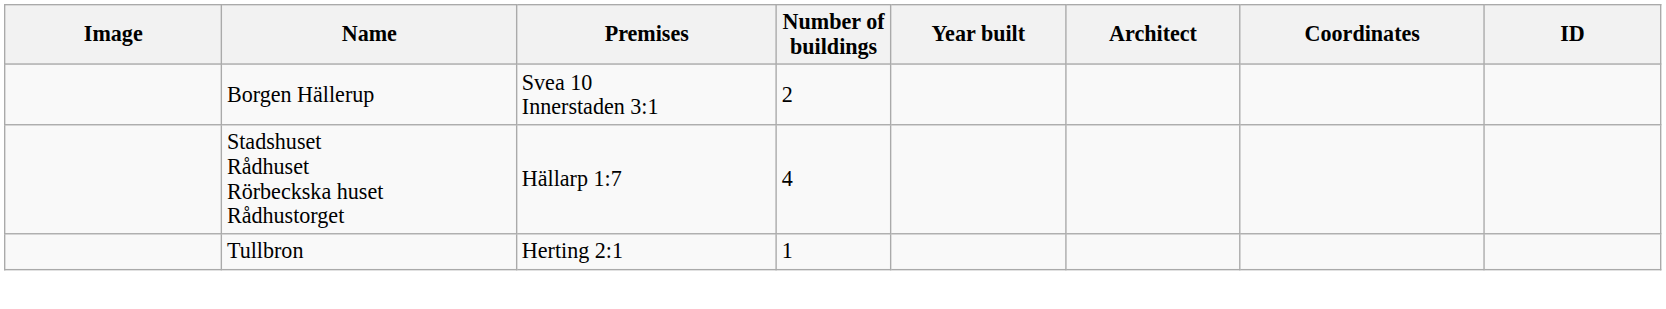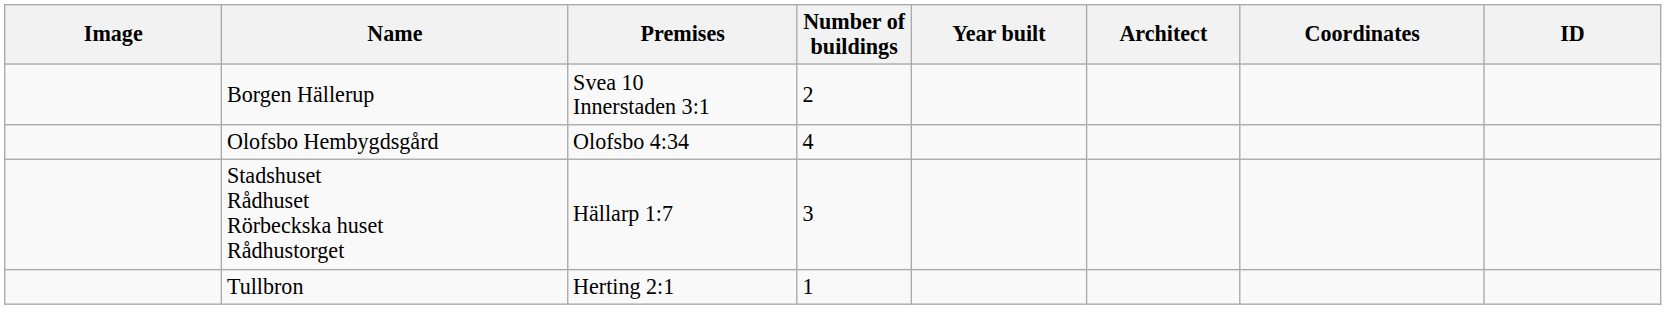+ row: Olofsbo Hembygdsgård | Olofsbo 4:34 | 4
Stadshuset Rådhuset Rörbeckska huset Rådhustorget | Number of buildings: 4 -> 3
